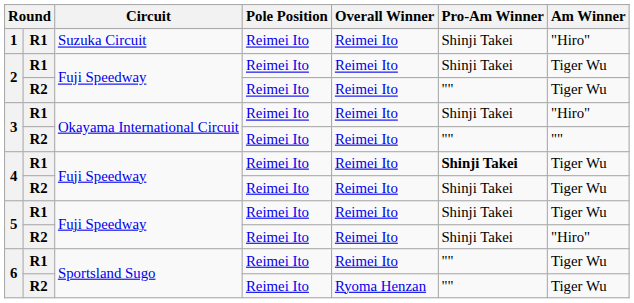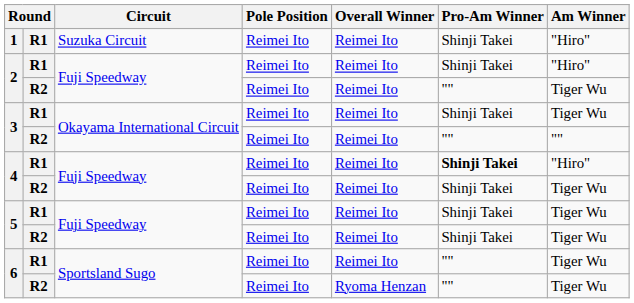2 / R1 | Am Winner: Tiger Wu -> "Hiro"
3 / R1 | Am Winner: "Hiro" -> Tiger Wu
4 / R1 | Am Winner: Tiger Wu -> "Hiro"
5 / R2 | Am Winner: "Hiro" -> Tiger Wu
